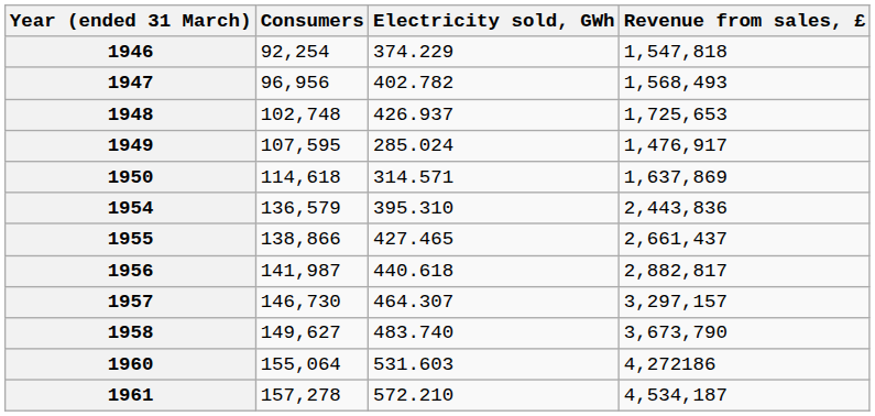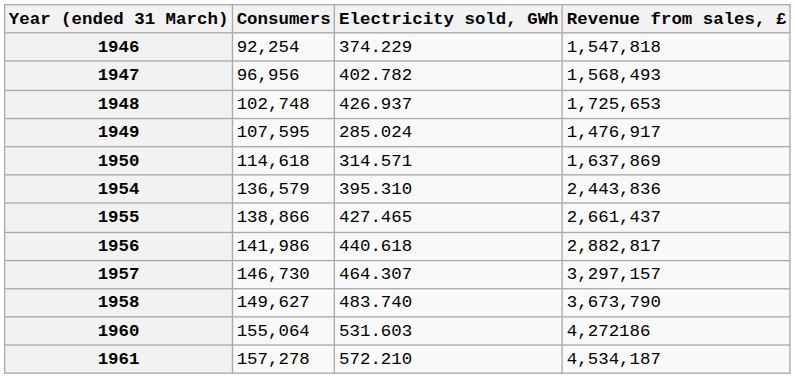1956 | Consumers: 141,987 -> 141,986
